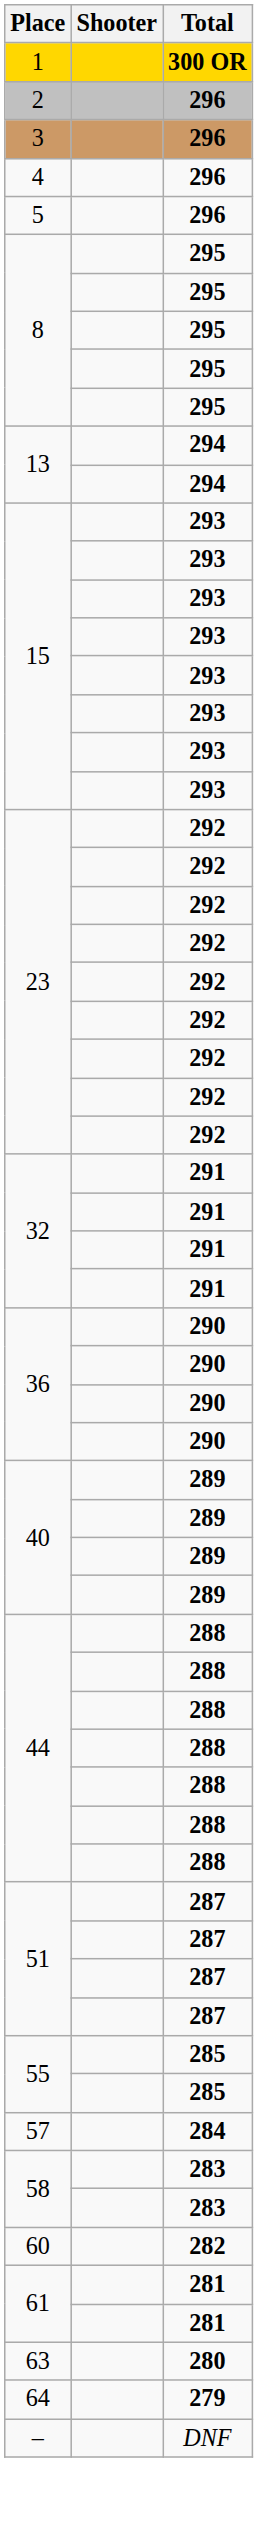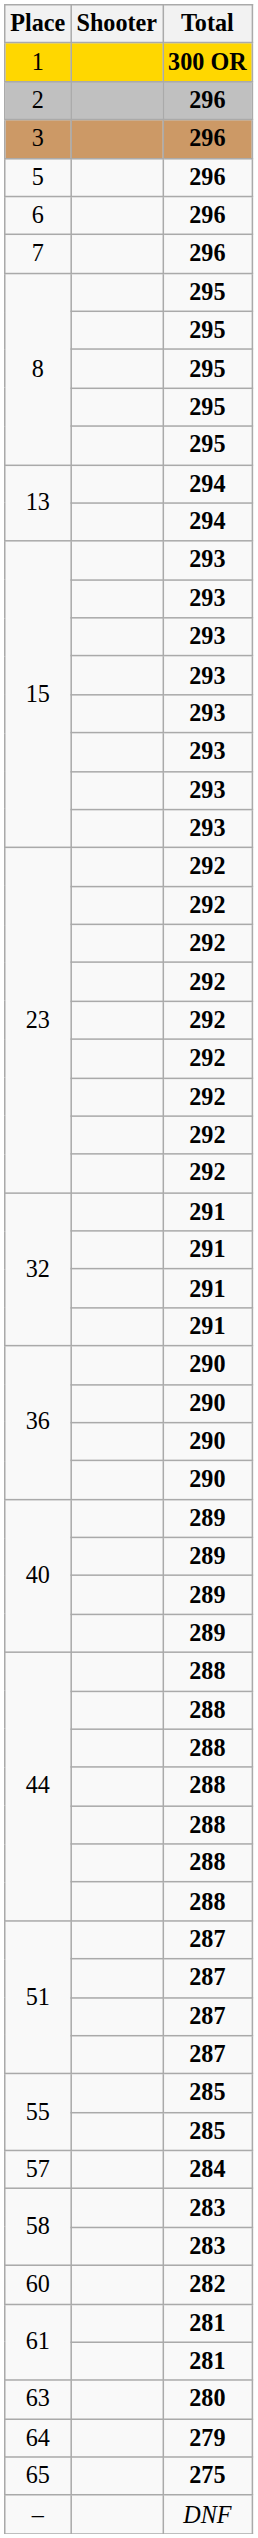- row: 4 | 296
+ row: 6 | 296
+ row: 7 | 296
+ row: 65 | 275
